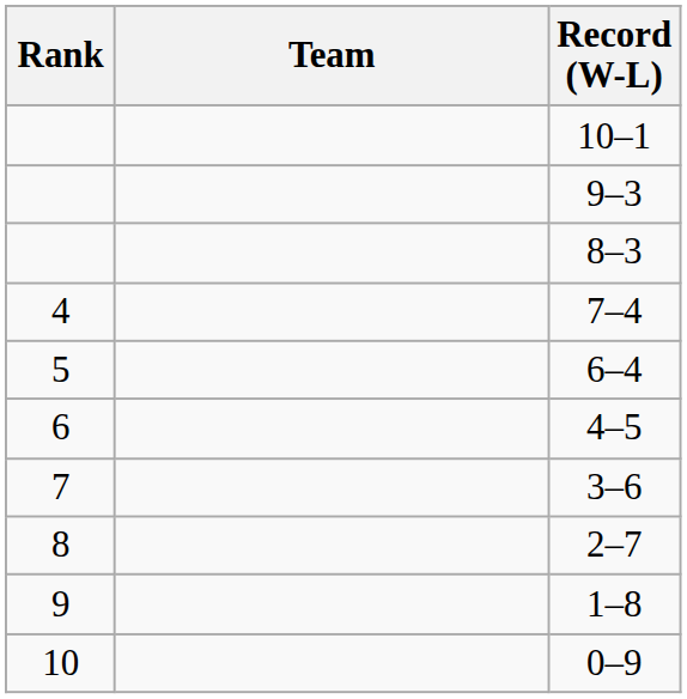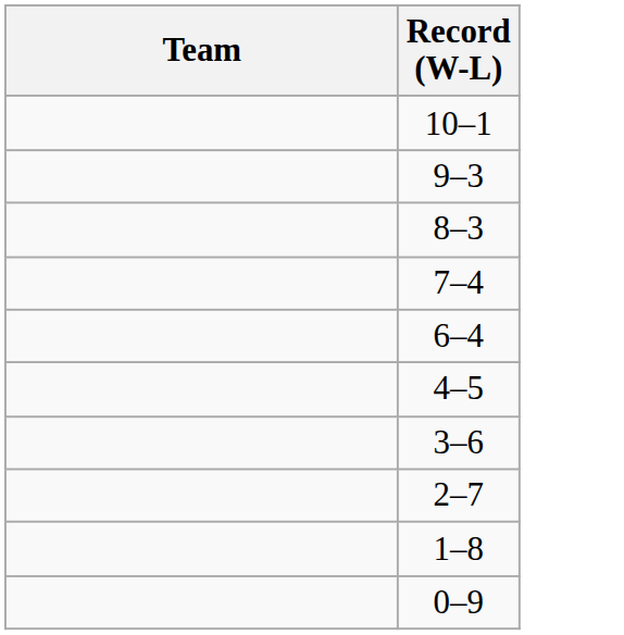- column: Rank | 4 | 5 | 6 | 7 | 8 | 9 | 10
